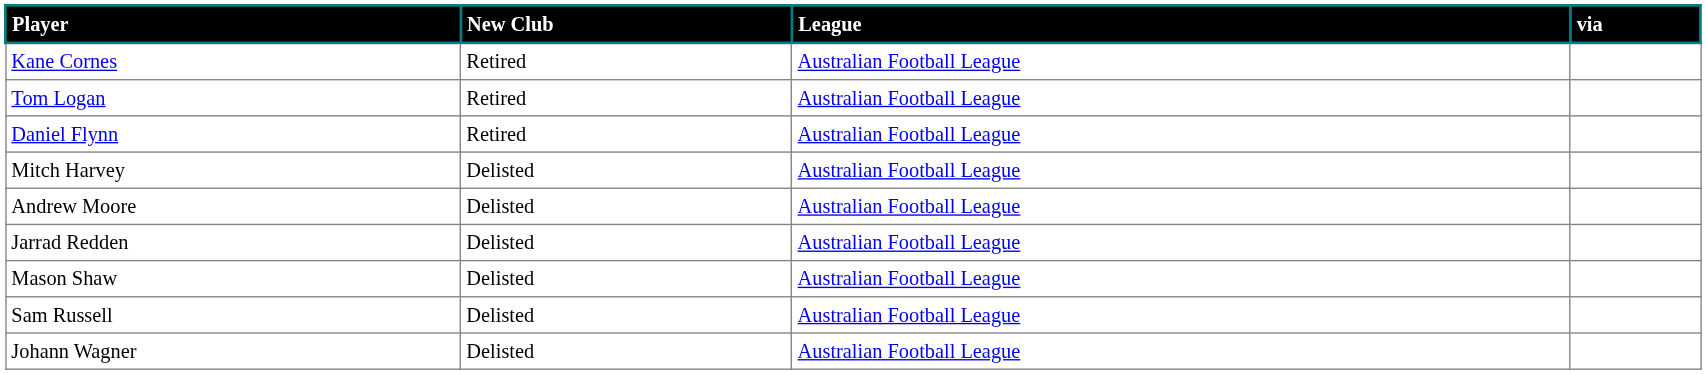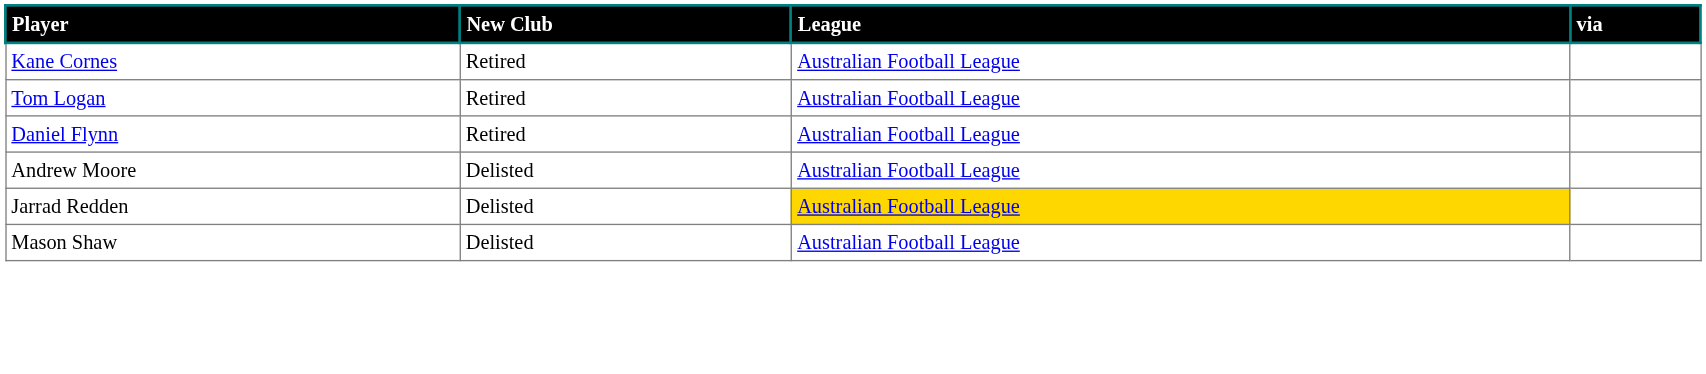- row: Mitch Harvey | Delisted | Australian Football League
Jarrad Redden | League: no background -> gold background
- row: Sam Russell | Delisted | Australian Football League
- row: Johann Wagner | Delisted | Australian Football League
